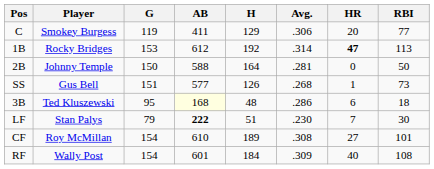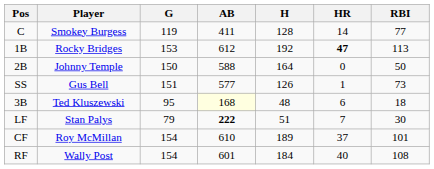- column: Avg. | .306 | .314 | .281 | .268 | .286 | .230 | .308 | .309
C | H: 129 -> 128
C | HR: 20 -> 14
CF | HR: 27 -> 37
